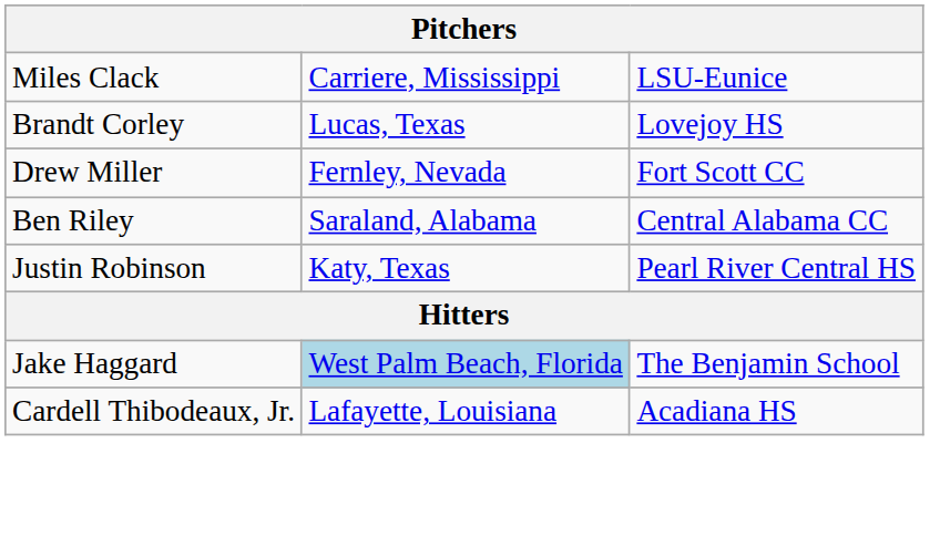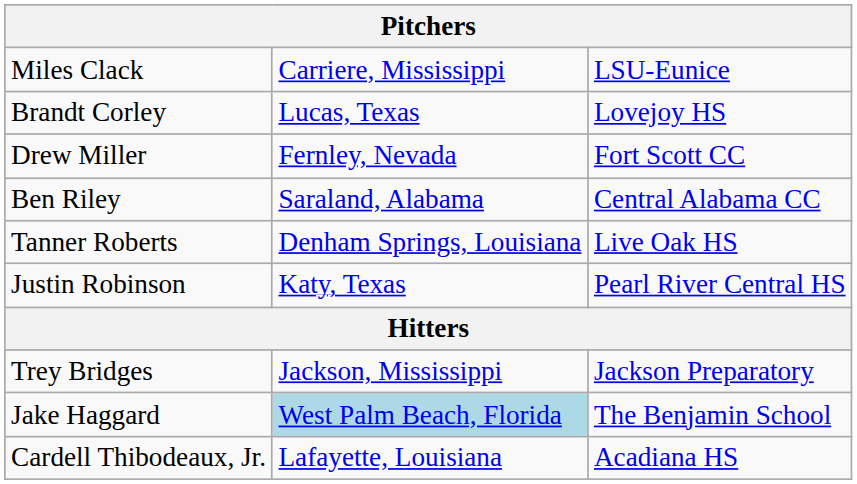+ row: Tanner Roberts | Denham Springs, Louisiana | Live Oak HS
+ row: Trey Bridges | Jackson, Mississippi | Jackson Preparatory
